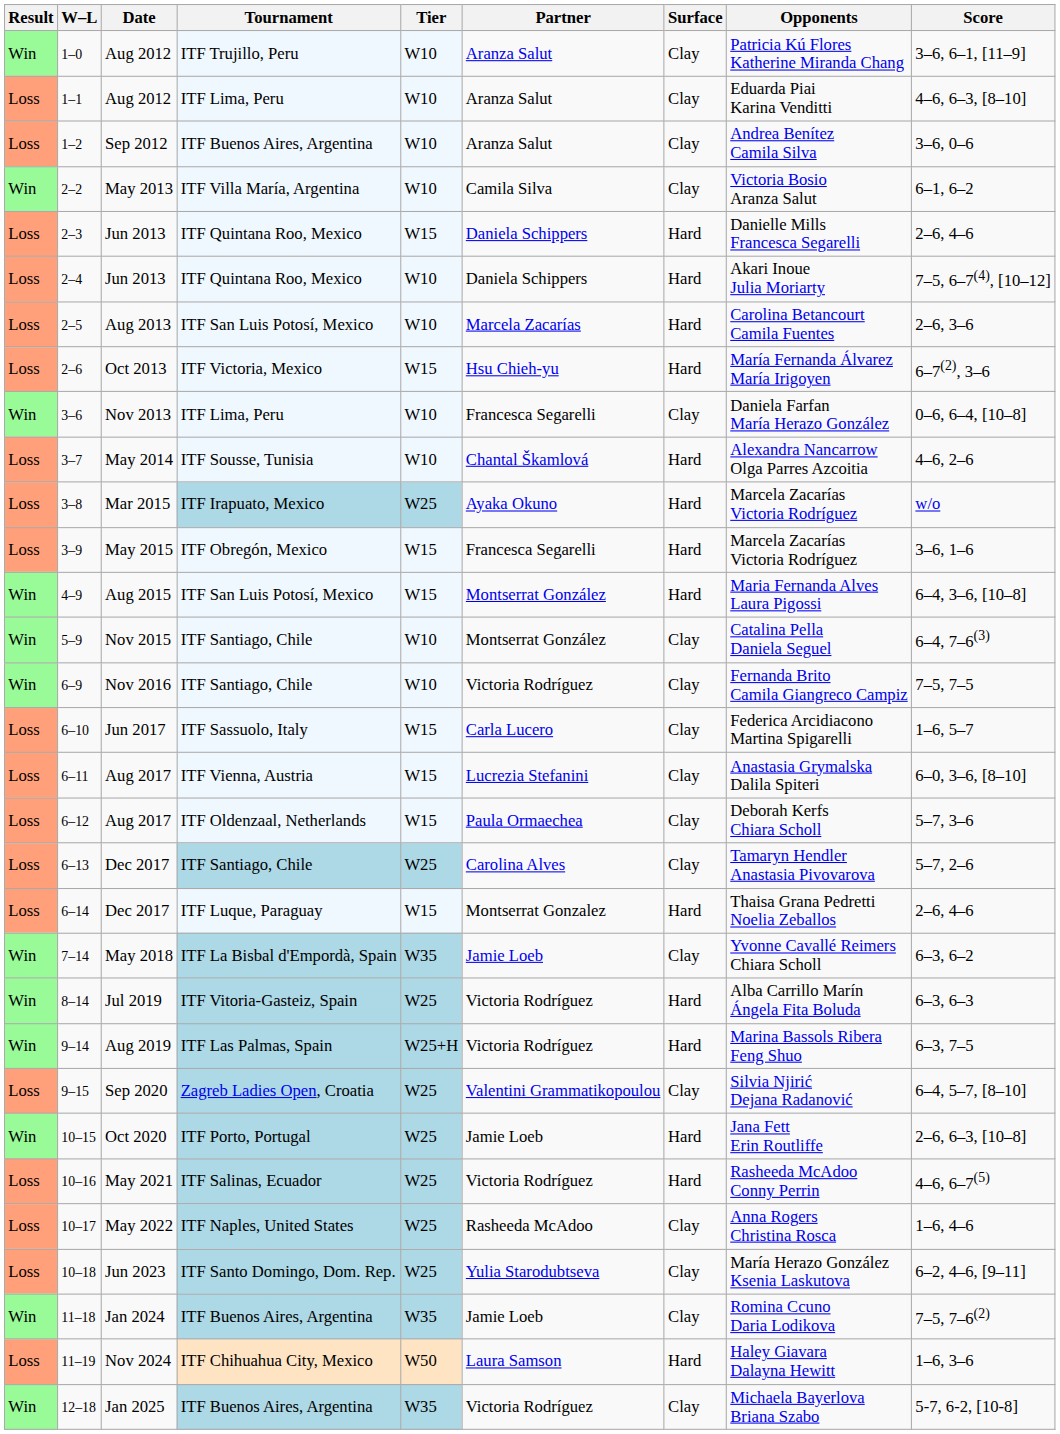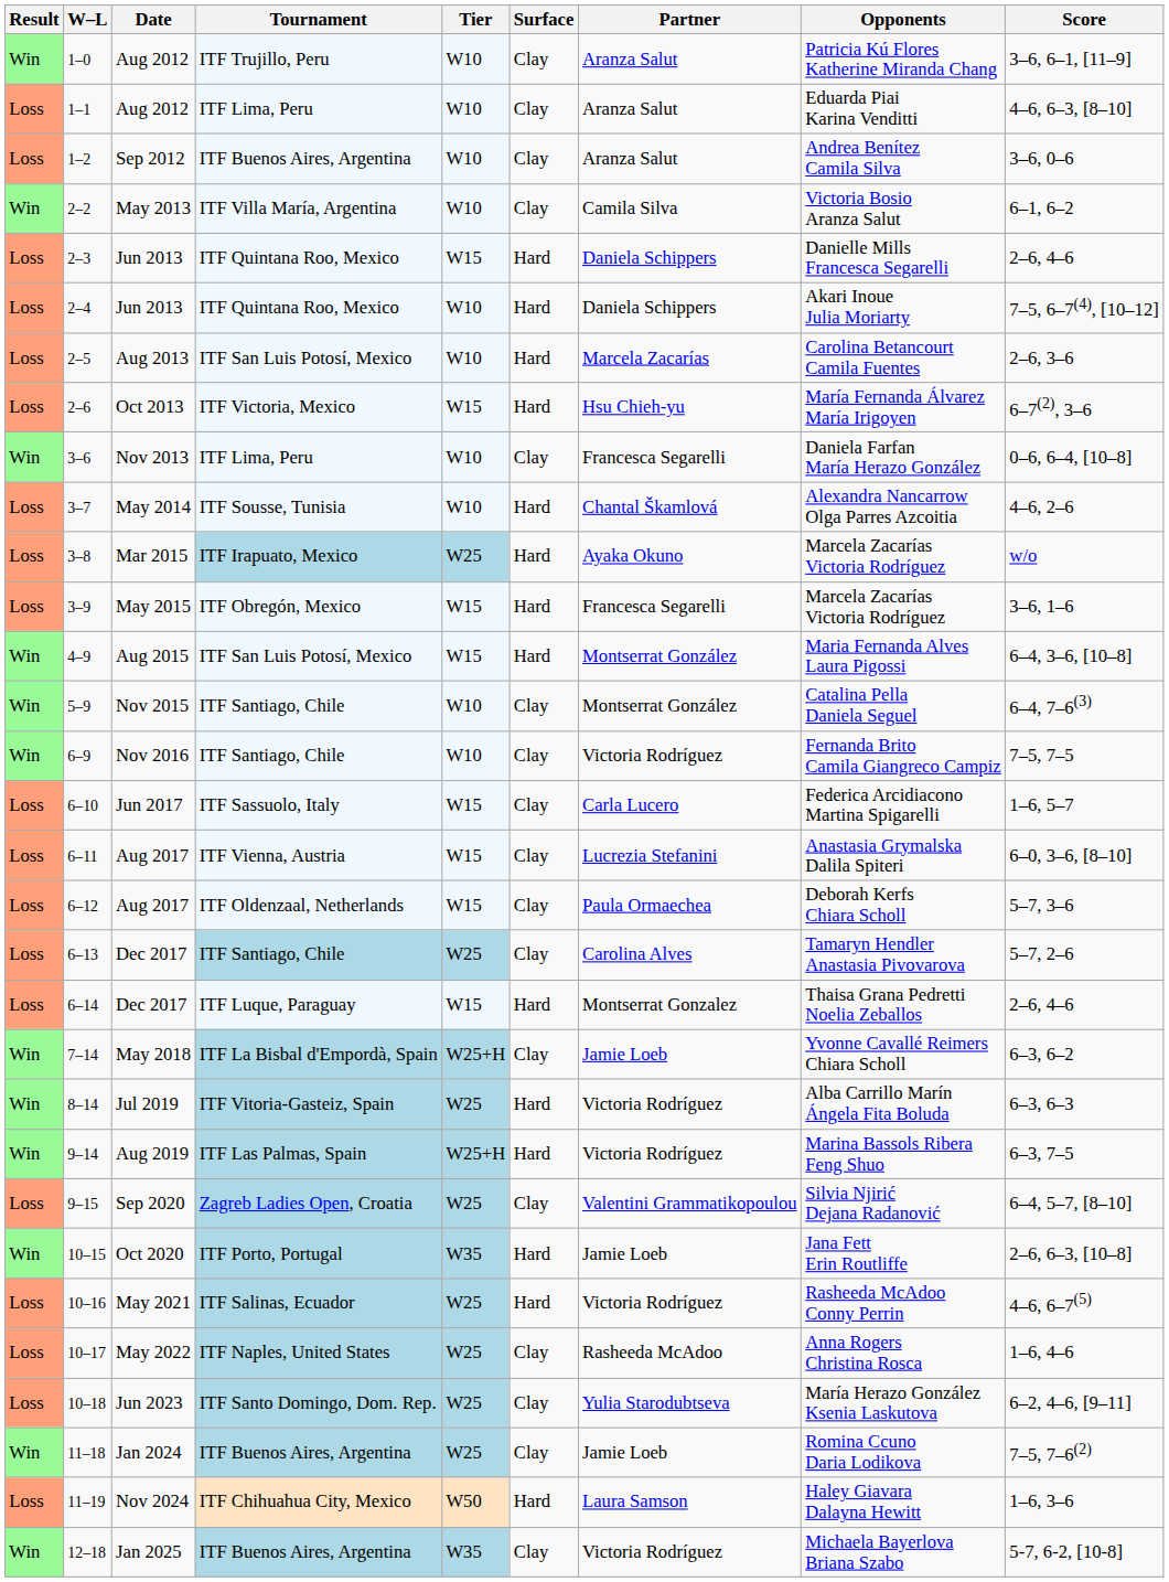columns swapped: Surface <-> Partner
7–14 | Tier: W35 -> W25+H
10–15 | Tier: W25 -> W35
11–18 | Tier: W35 -> W25
